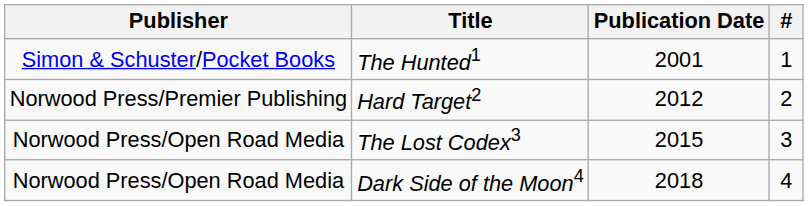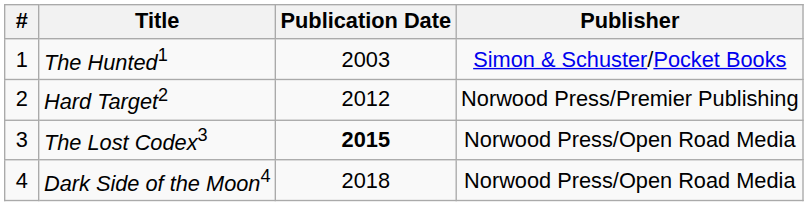columns swapped: # <-> Publisher
The Hunted1 | Publication Date: 2001 -> 2003
The Lost Codex3 | Publication Date: normal -> bold
